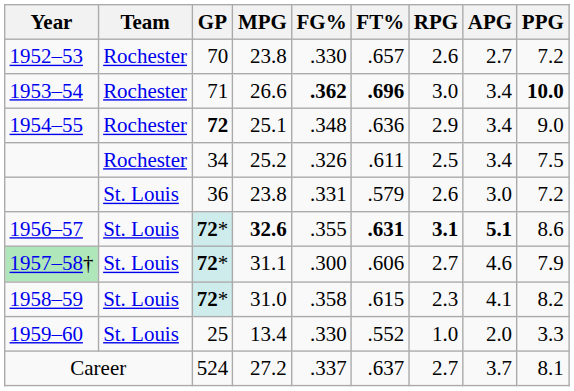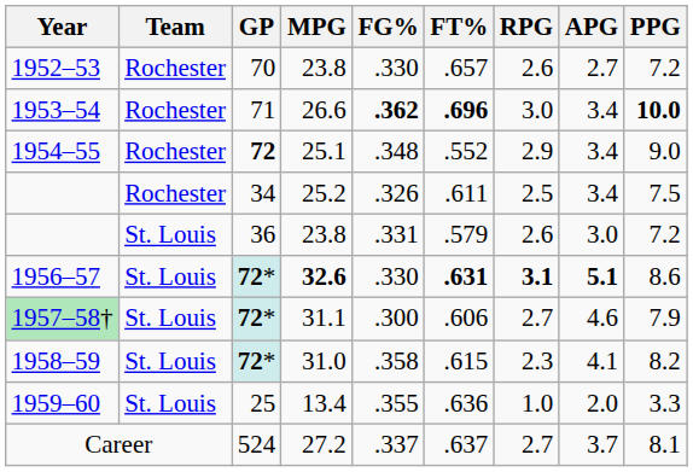1954–55 | FT%: .636 -> .552
1956–57 | FG%: .355 -> .330
1959–60 | FG%: .330 -> .355
1959–60 | FT%: .552 -> .636
